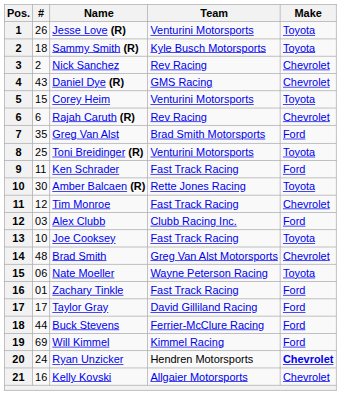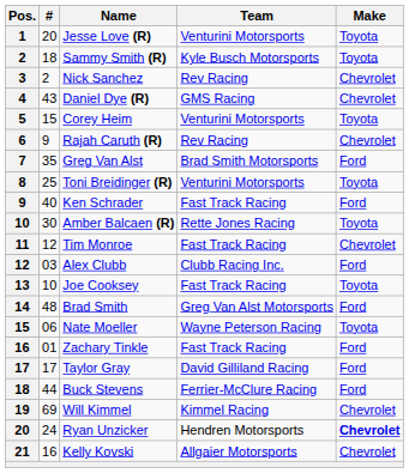Jesse Love (R) | #: 26 -> 20
Rajah Caruth (R) | #: 6 -> 9
Ken Schrader | #: 11 -> 40
Brad Smith | Make: Chevrolet -> Ford
Will Kimmel | Make: Ford -> Chevrolet
